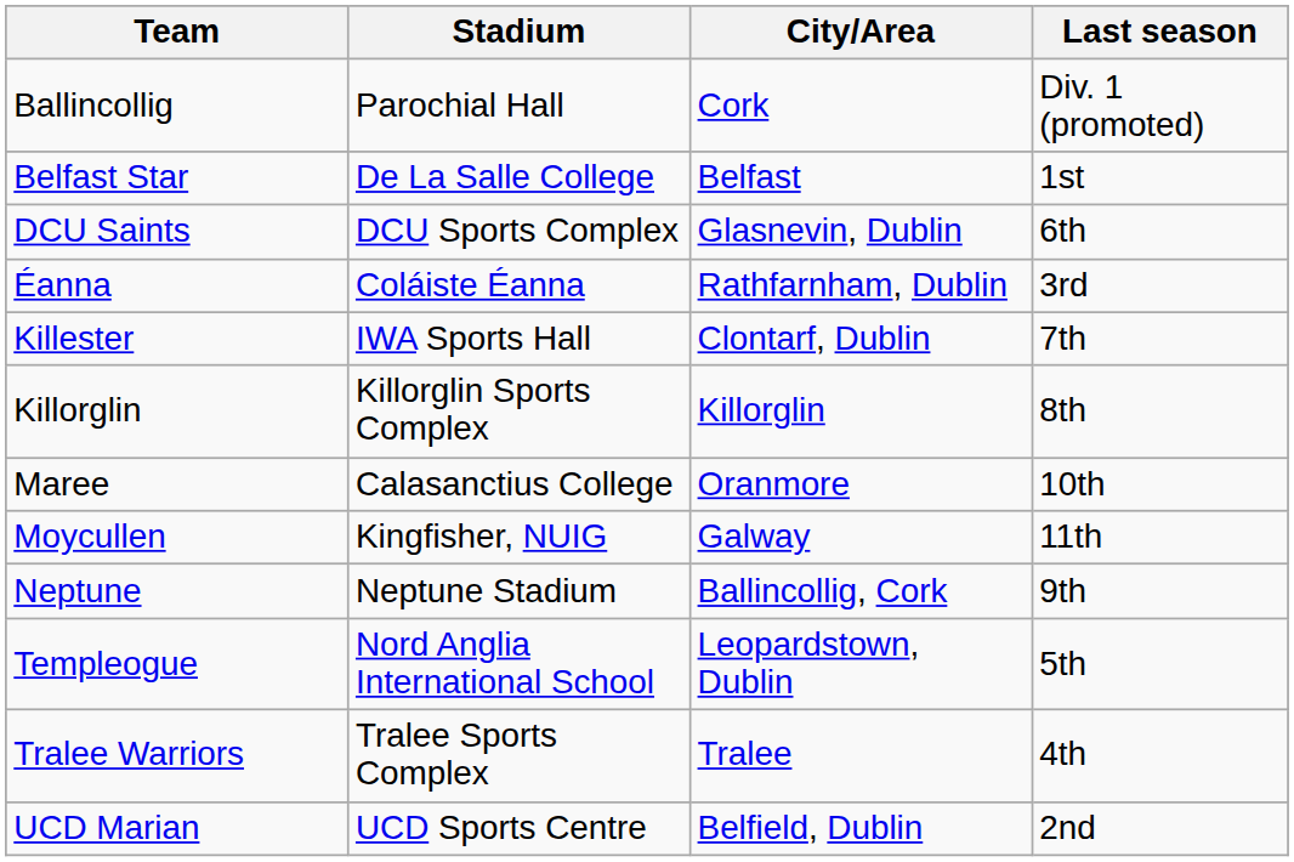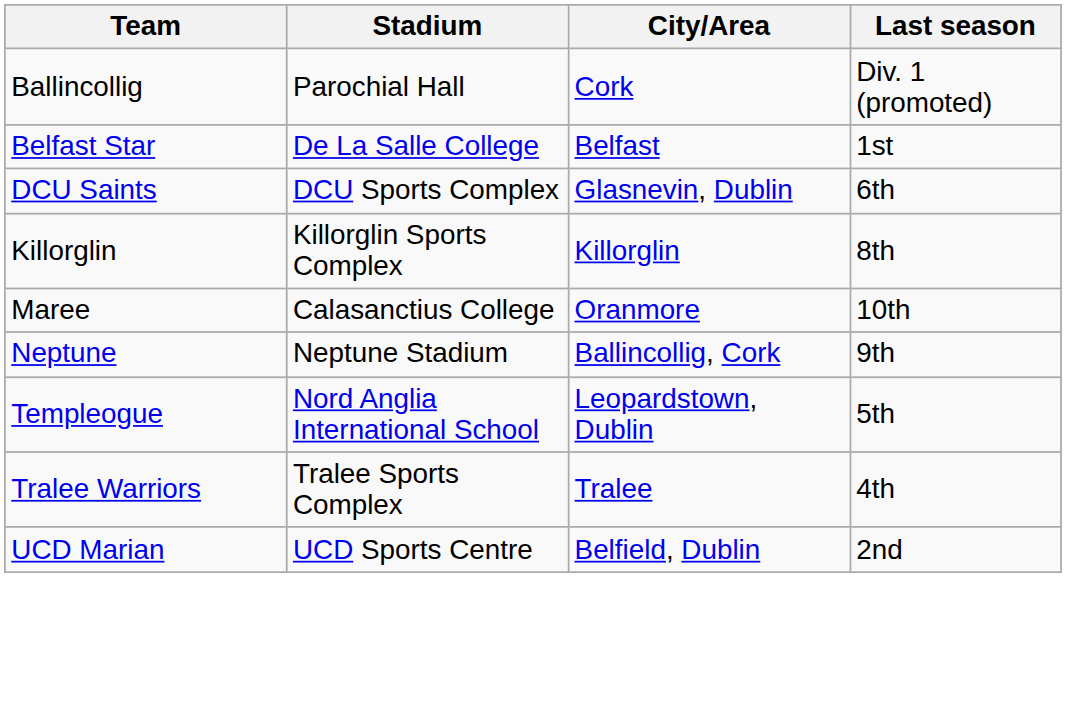- row: Éanna | Coláiste Éanna | Rathfarnham, Dublin | 3rd
- row: Killester | IWA Sports Hall | Clontarf, Dublin | 7th
- row: Moycullen | Kingfisher, NUIG | Galway | 11th
